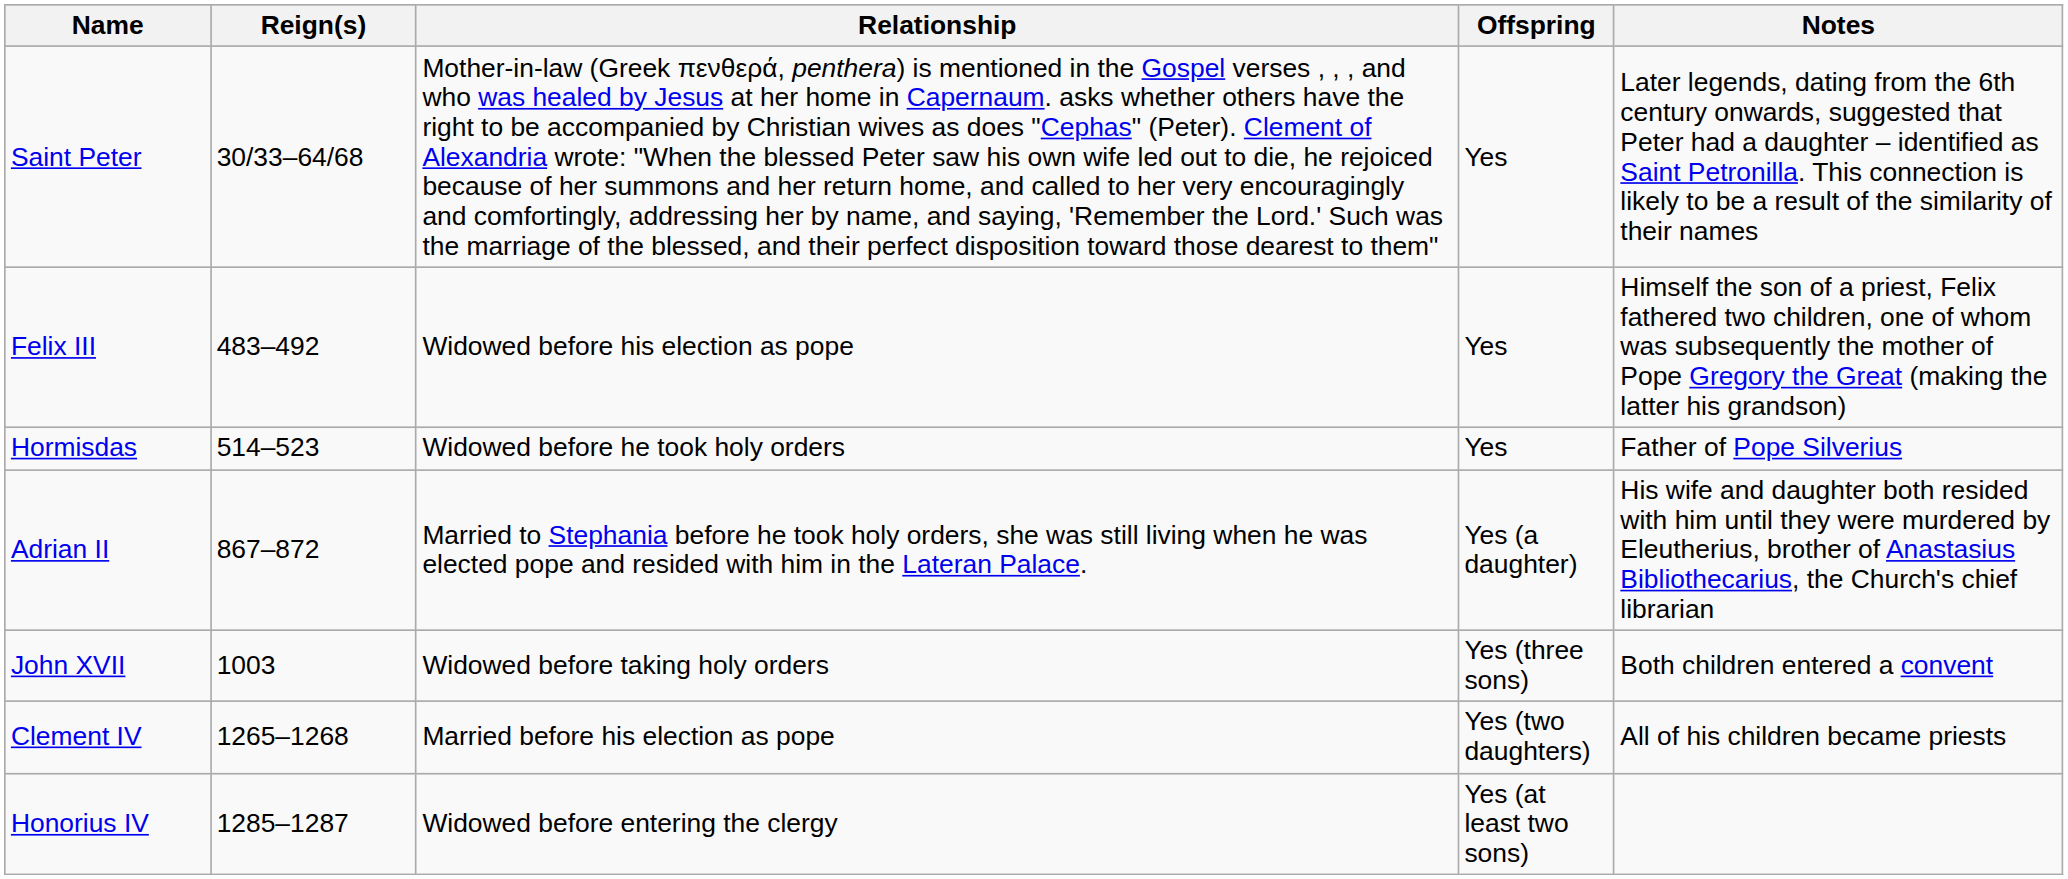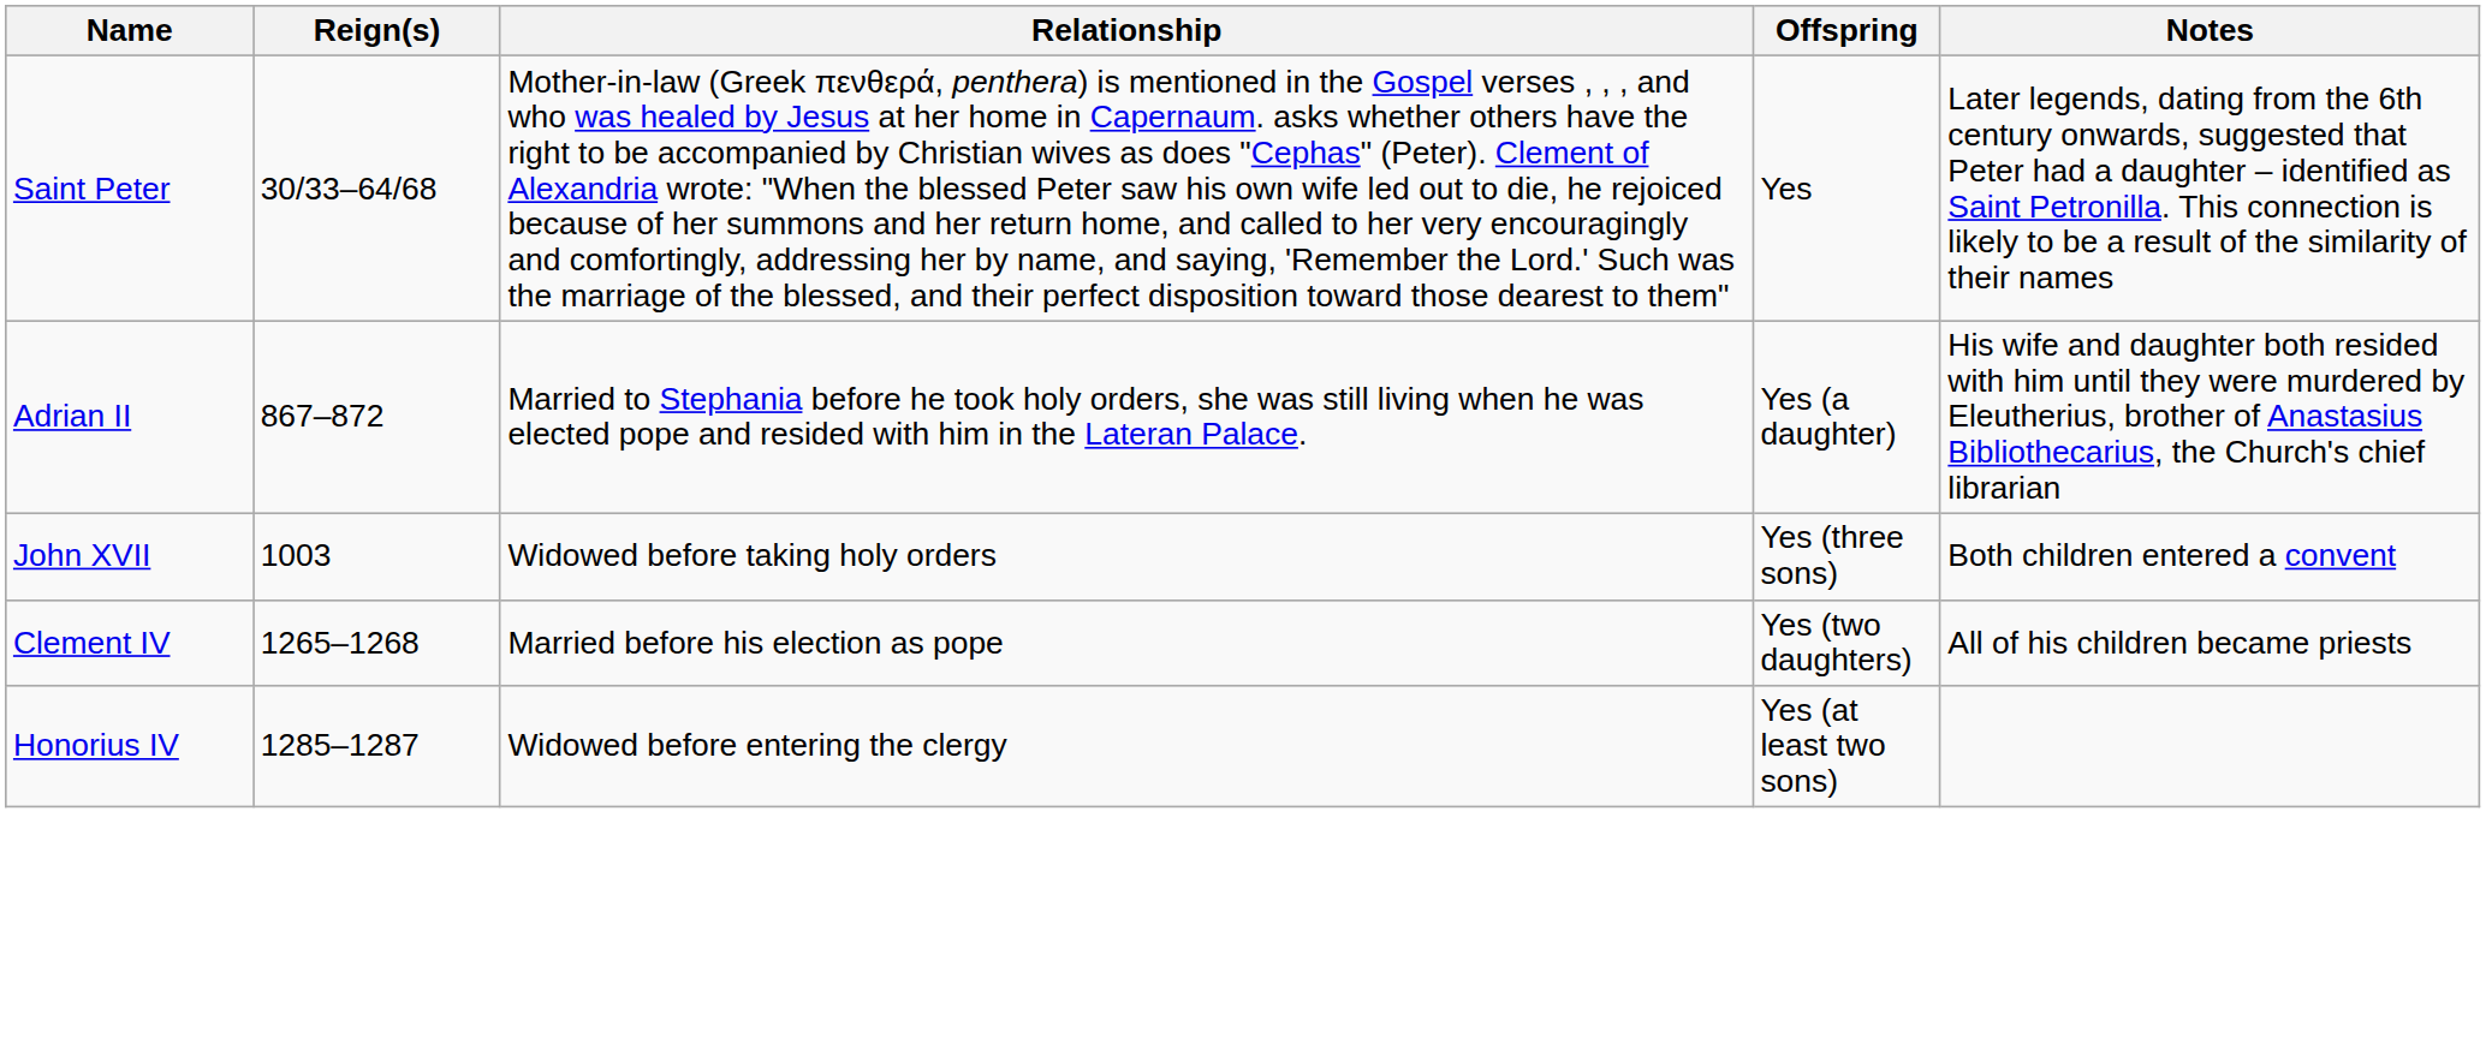- row: Felix III | 483–492 | Widowed before his election as pope | Yes | Himself the son of a priest, Felix fathered two children, one of whom was subsequently the mother of Pope Gregory the Great (making the latter his grandson)
- row: Hormisdas | 514–523 | Widowed before he took holy orders | Yes | Father of Pope Silverius
